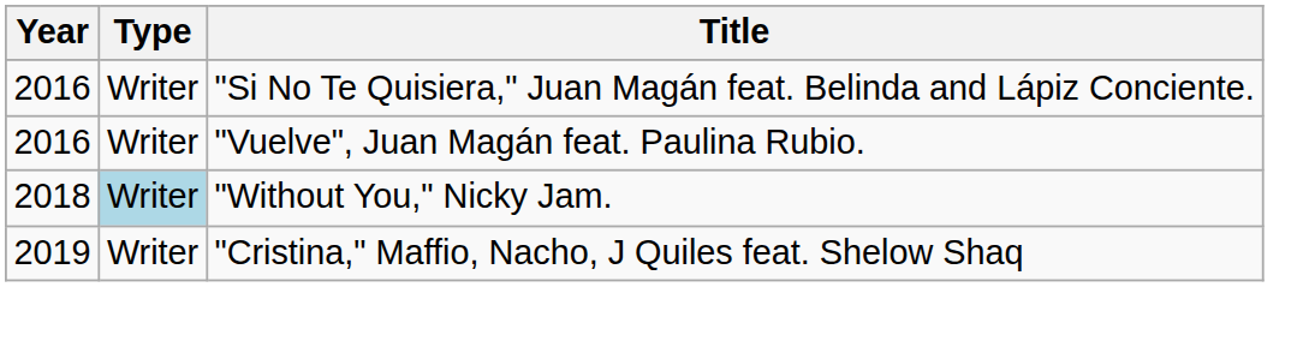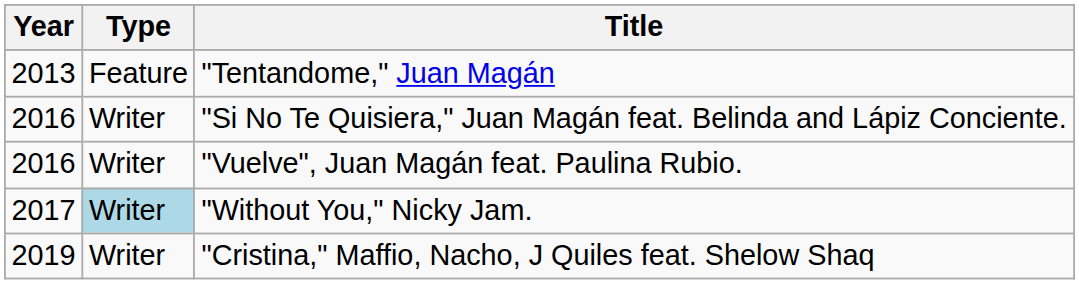+ row: 2013 | Feature | "Tentandome," Juan Magán
"Without You," Nicky Jam. | Year: 2018 -> 2017
